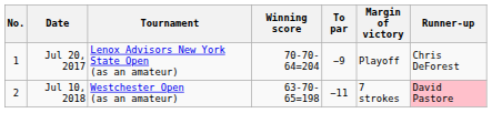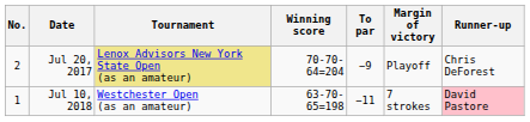Jul 20, 2017 | No.: 1 -> 2
Jul 20, 2017 | Tournament: no background -> khaki background
Jul 10, 2018 | No.: 2 -> 1
